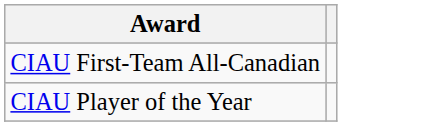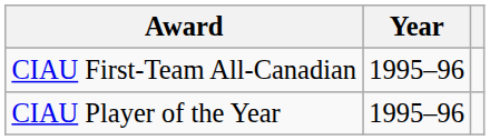+ column: Year | 1995–96 | 1995–96
